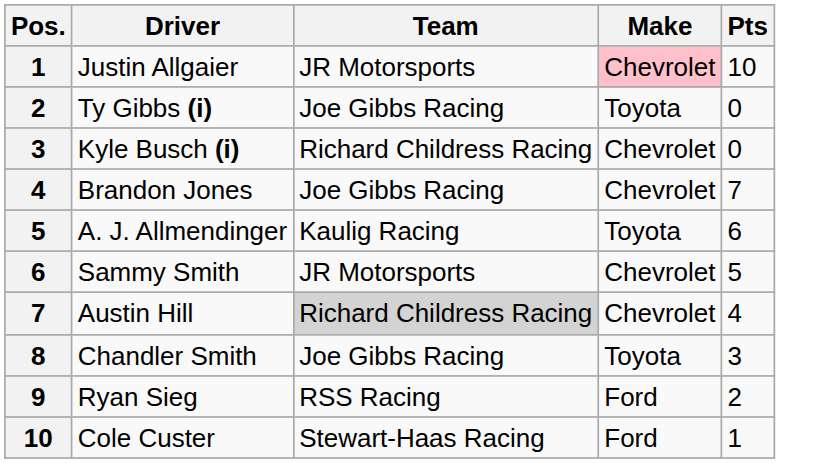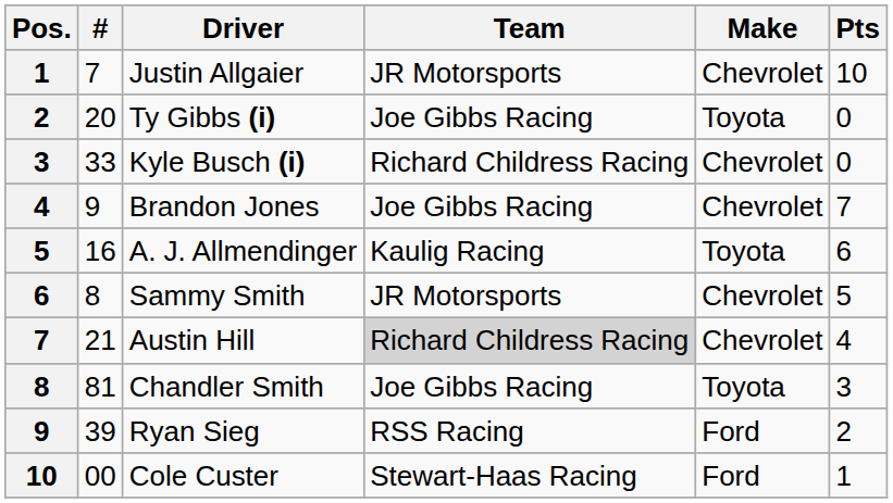+ column: # | 7 | 20 | 33 | 9 | 16 | 8 | 21 | 81 | 39 | 00
Justin Allgaier | Make: pink background -> no background
